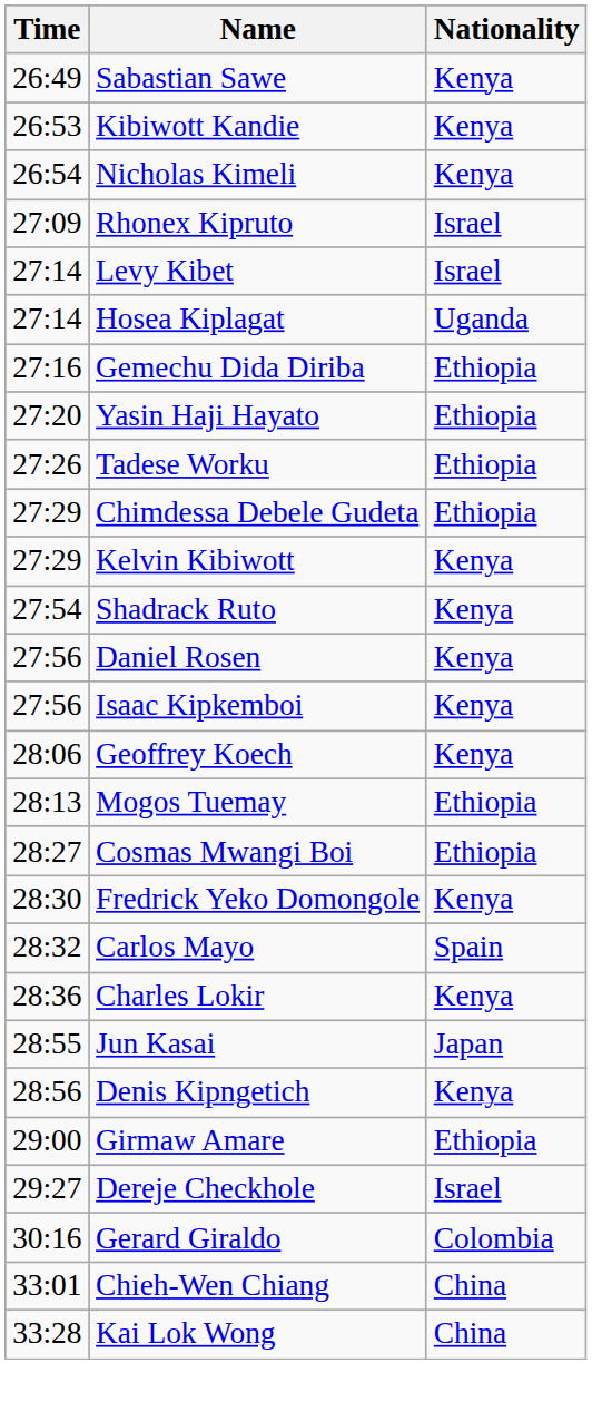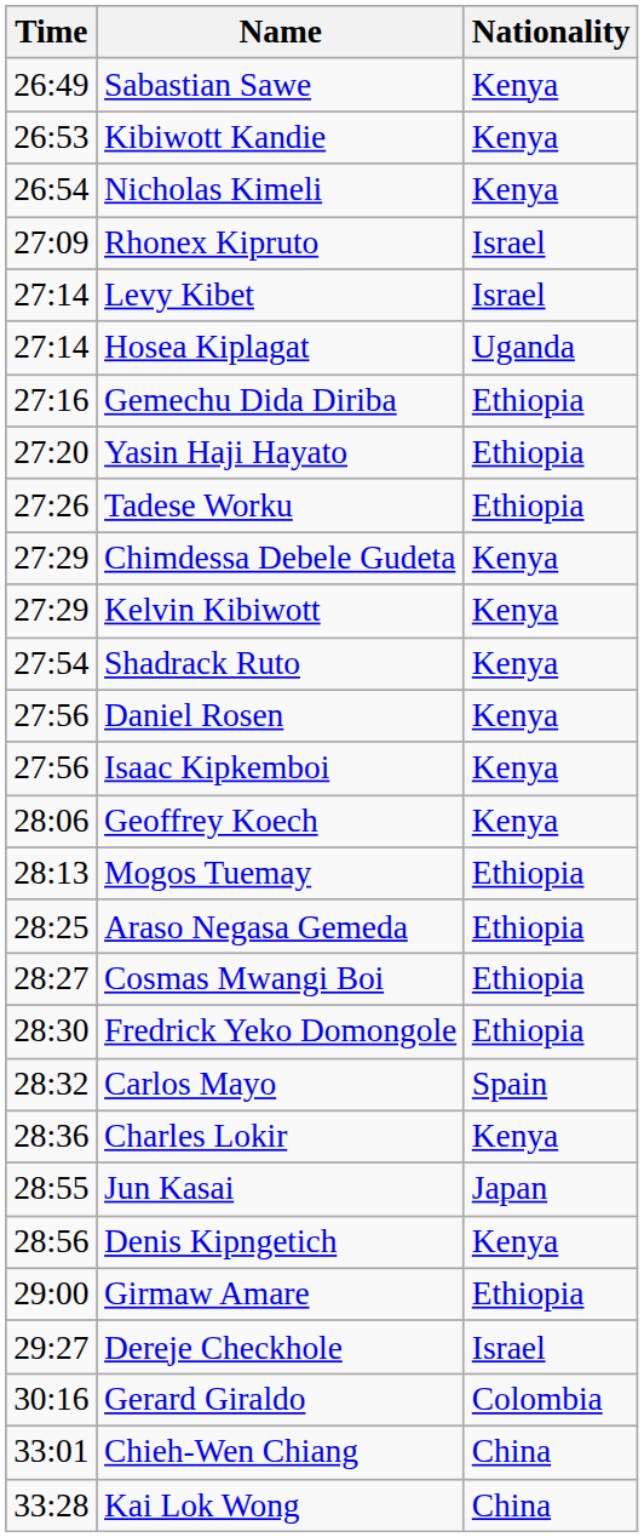Chimdessa Debele Gudeta | Nationality: Ethiopia -> Kenya
+ row: 28:25 | Araso Negasa Gemeda | Ethiopia
Fredrick Yeko Domongole | Nationality: Kenya -> Ethiopia
